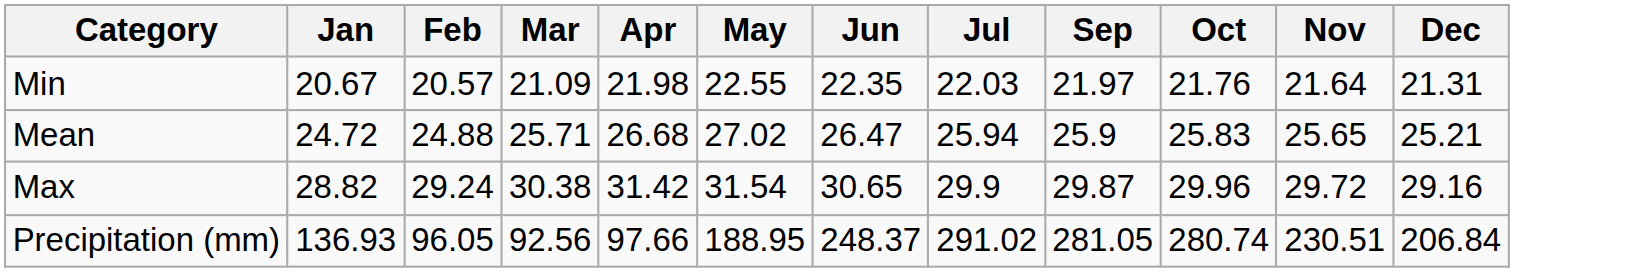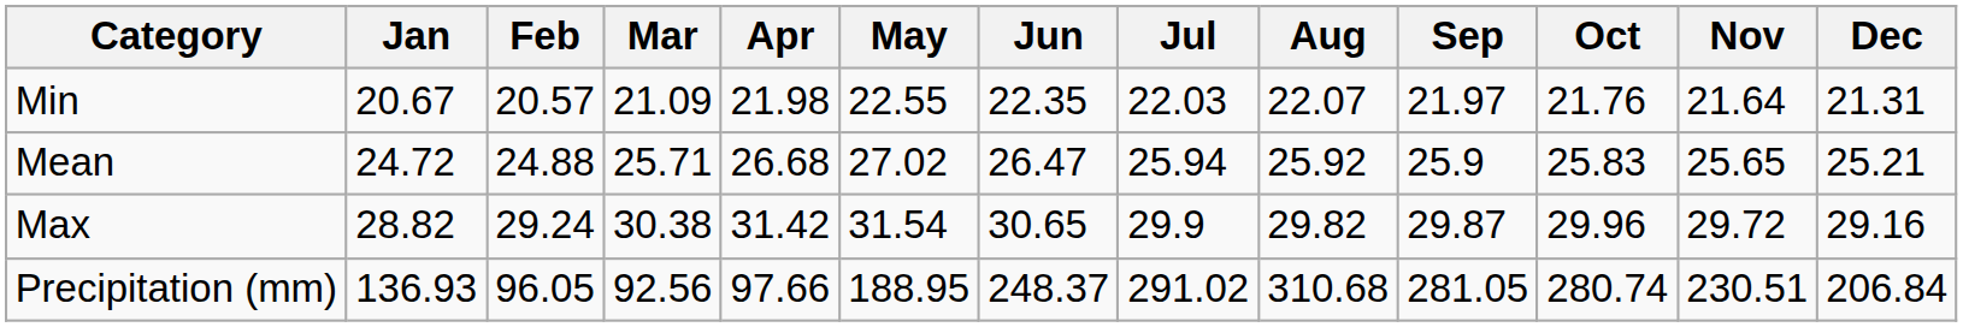+ column: Aug | 22.07 | 25.92 | 29.82 | 310.68
